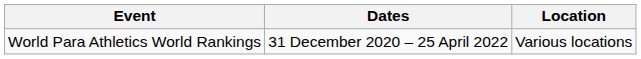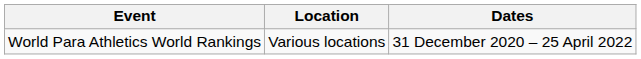columns swapped: Dates <-> Location
